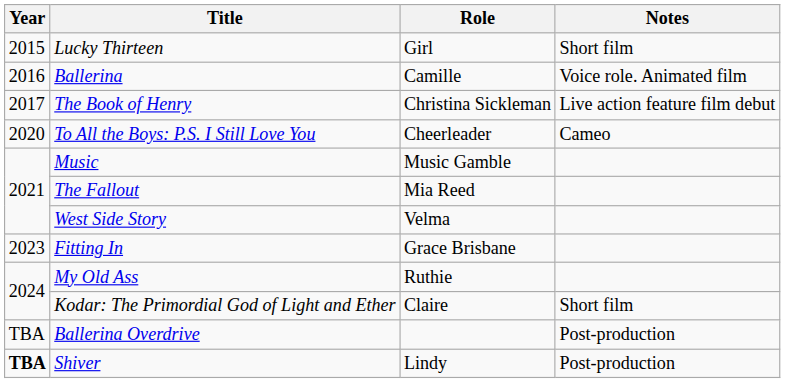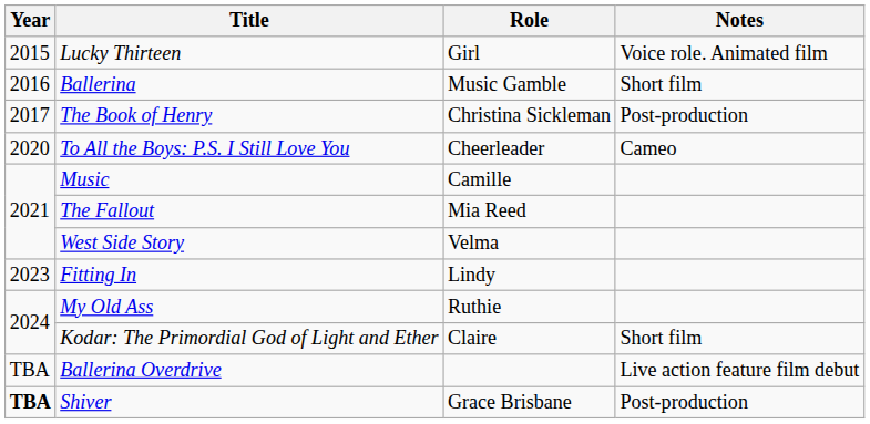Lucky Thirteen | Notes: Short film -> Voice role. Animated film
Ballerina | Role: Camille -> Music Gamble
Ballerina | Notes: Voice role. Animated film -> Short film
The Book of Henry | Notes: Live action feature film debut -> Post-production
Music | Role: Music Gamble -> Camille
Fitting In | Role: Grace Brisbane -> Lindy
Ballerina Overdrive | Notes: Post-production -> Live action feature film debut
Shiver | Role: Lindy -> Grace Brisbane
